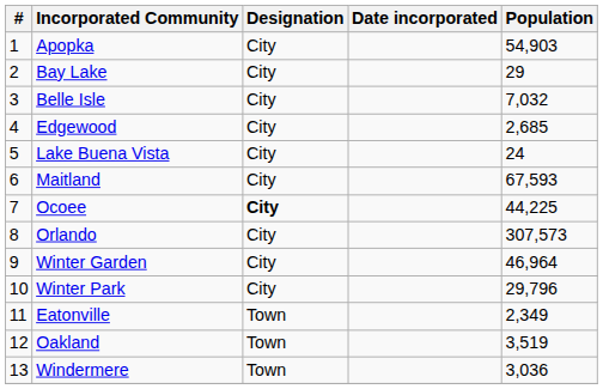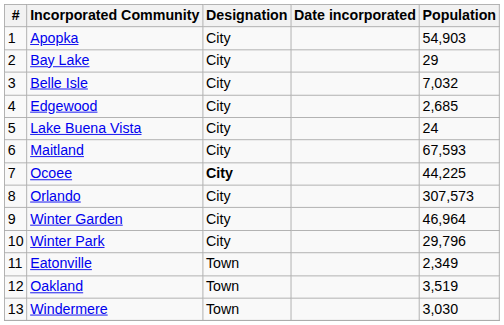Windermere | Population: 3,036 -> 3,030
